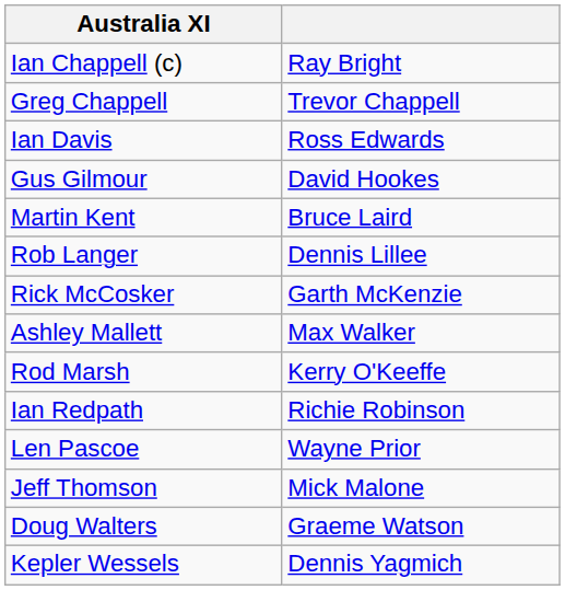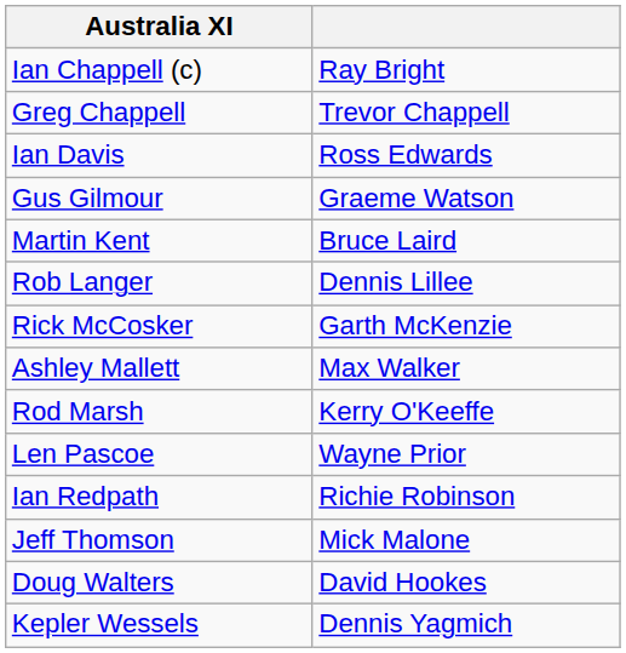Gus Gilmour | column 2: David Hookes -> Graeme Watson
rows swapped: Len Pascoe <-> Ian Redpath
Doug Walters | column 2: Graeme Watson -> David Hookes
